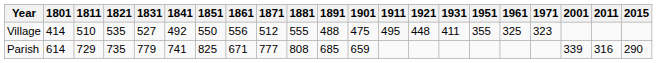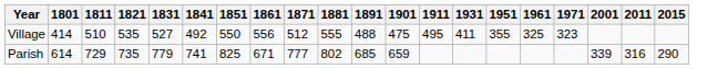- column: 1921 | 448
Parish | 1881: 808 -> 802
